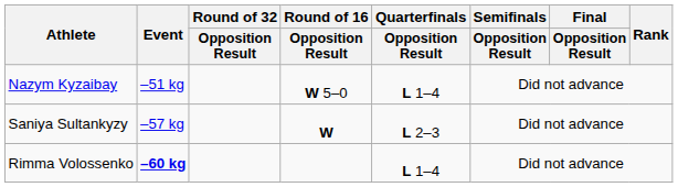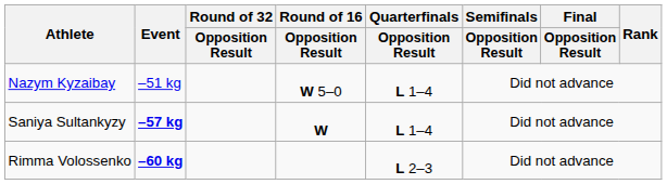Saniya Sultankyzy | Event: normal -> bold
Saniya Sultankyzy | Quarterfinals / Opposition Result: L 2–3 -> L 1–4
Rimma Volossenko | Quarterfinals / Opposition Result: L 1–4 -> L 2–3
